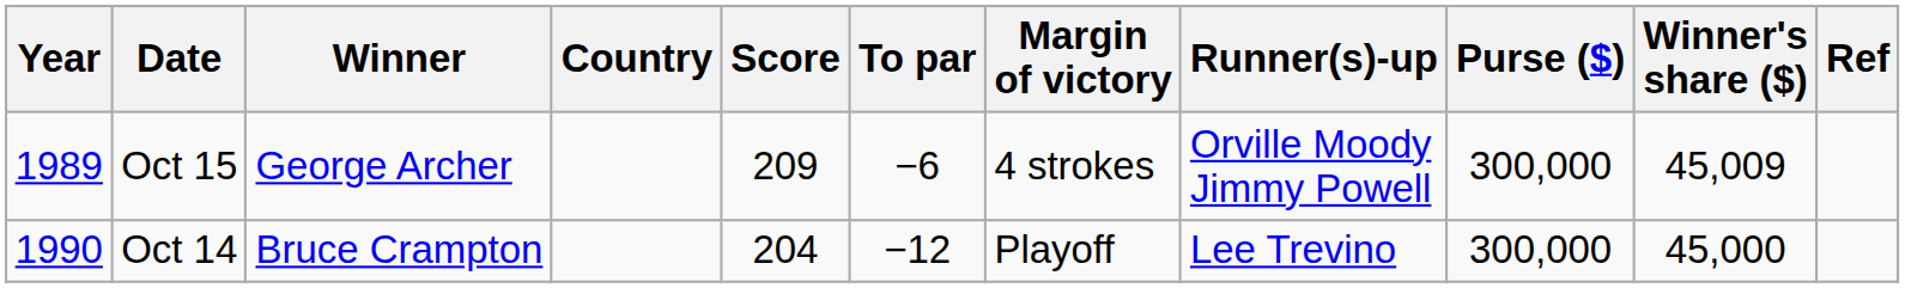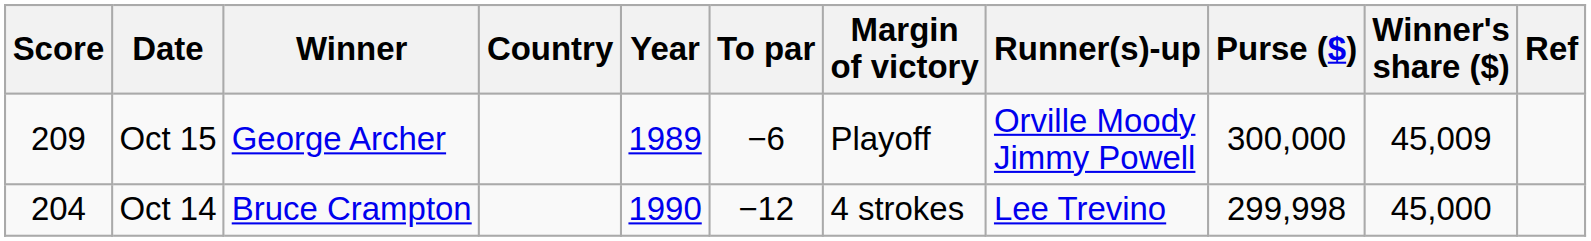columns swapped: Year <-> Score
Oct 15 | Margin of victory: 4 strokes -> Playoff
Oct 14 | Margin of victory: Playoff -> 4 strokes
Oct 14 | Purse ($): 300,000 -> 299,998
